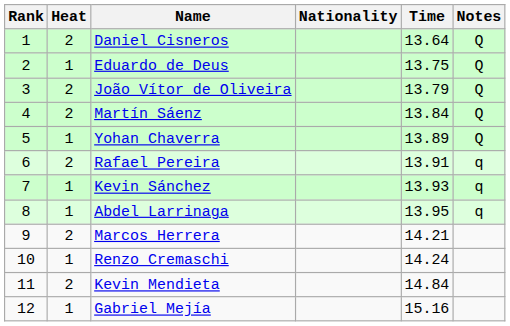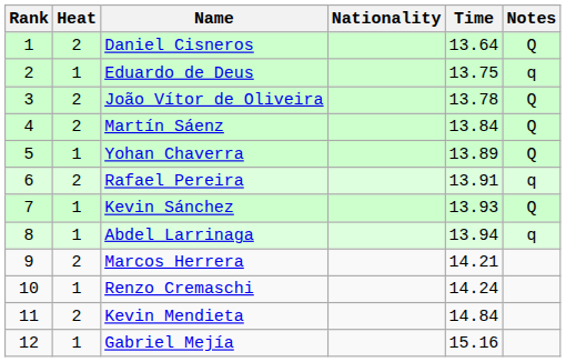Eduardo de Deus | Notes: Q -> q
João Vítor de Oliveira | Time: 13.79 -> 13.78
Kevin Sánchez | Notes: q -> Q
Abdel Larrinaga | Time: 13.95 -> 13.94
